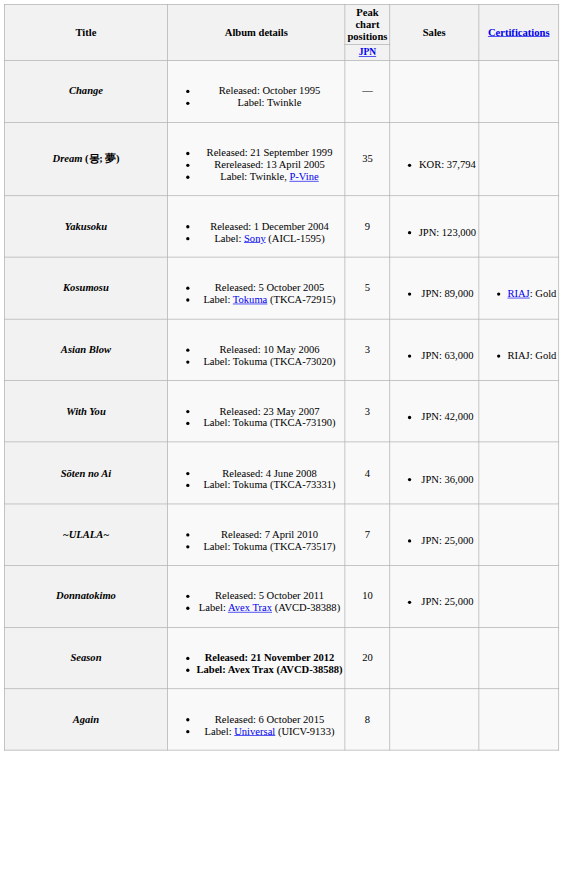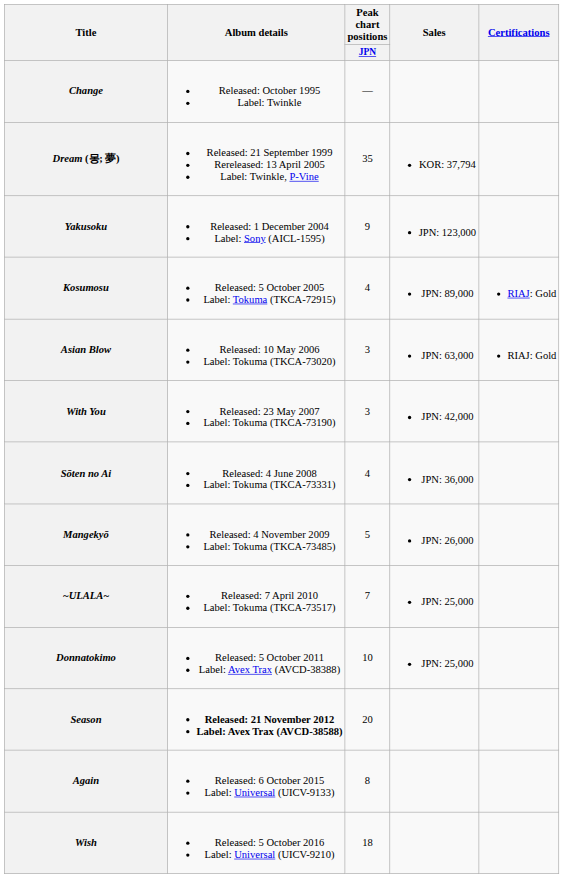Kosumosu | Peak chart positions / JPN: 5 -> 4
+ row: Mangekyō | Released: 4 November 2009 Label: Tokuma (TKCA-73485) | 5 | JPN: 26,000
+ row: Wish | Released: 5 October 2016 Label: Universal (UICV-9210) | 18
